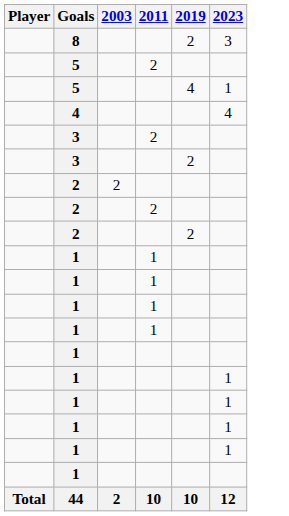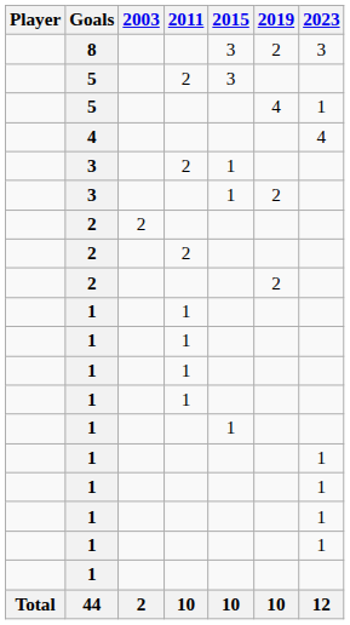+ column: 2015 | 3 | 3 | 1 | 1 | 1 | 10
